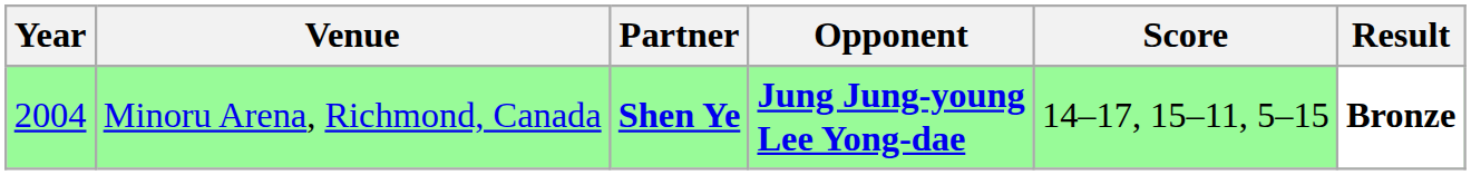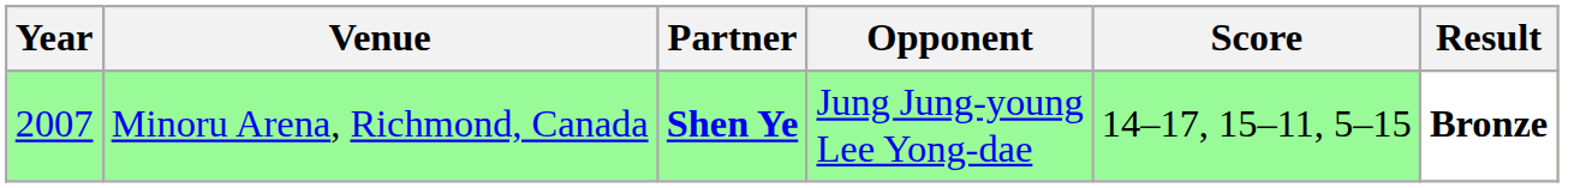Minoru Arena, Richmond, Canada | Year: 2004 -> 2007
Minoru Arena, Richmond, Canada | Opponent: bold -> normal
